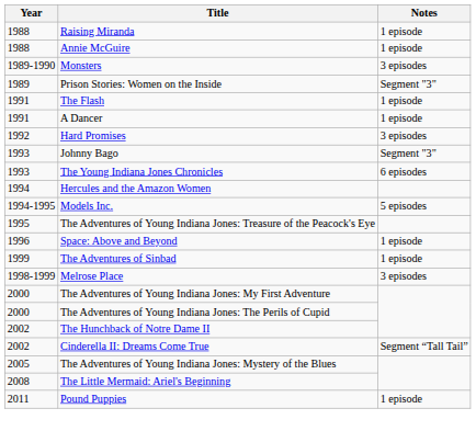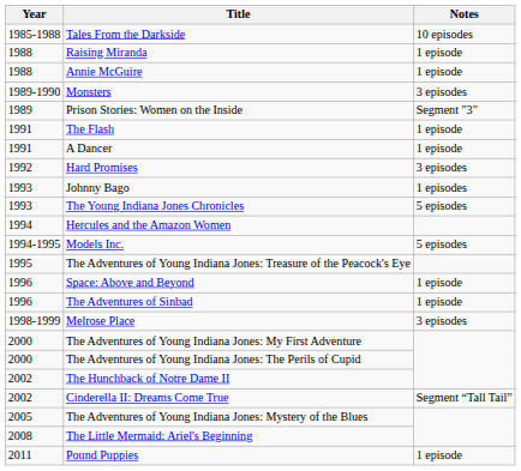+ row: 1985-1988 | Tales From the Darkside | 10 episodes
Johnny Bago | Notes: Segment "3" -> 1 episodes
The Young Indiana Jones Chronicles | Notes: 6 episodes -> 5 episodes
The Adventures of Sinbad | Year: 1999 -> 1996
